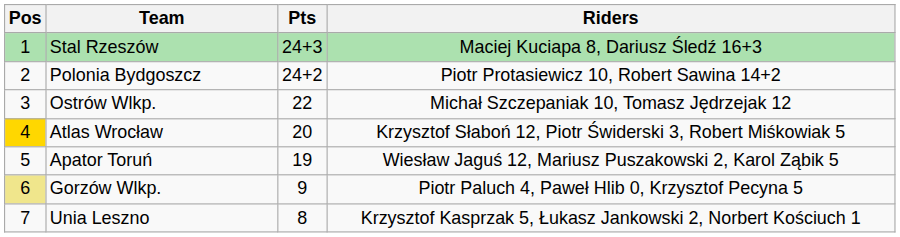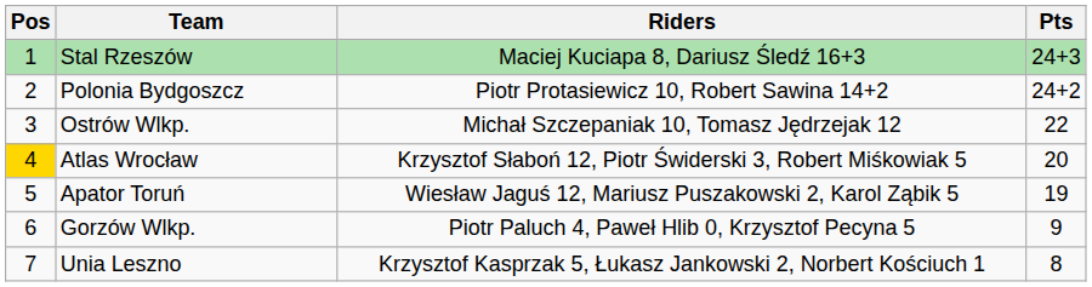columns swapped: Pts <-> Riders
Gorzów Wlkp. | Pos: khaki background -> no background
